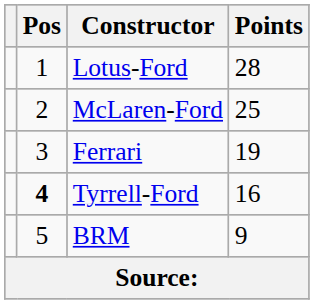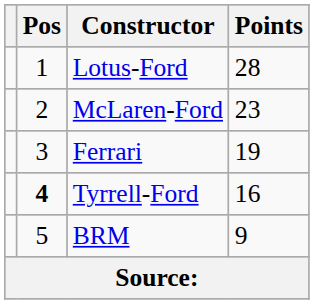McLaren-Ford | Points: 25 -> 23
